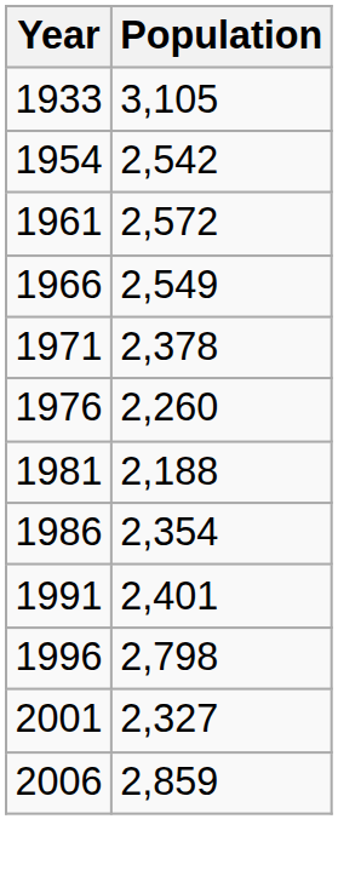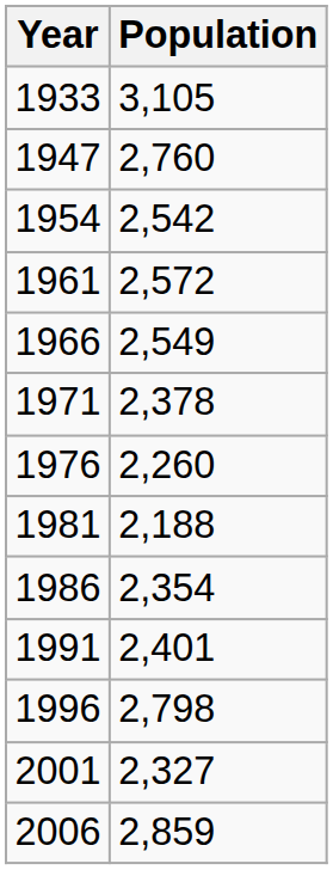+ row: 1947 | 2,760
